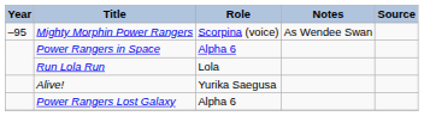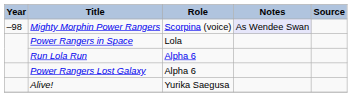Mighty Morphin Power Rangers | Year: –95 -> –98
Mighty Morphin Power Rangers | Notes: no background -> lavender background
Power Rangers in Space | Role: Alpha 6 -> Lola
Run Lola Run | Role: Lola -> Alpha 6
rows swapped: Power Rangers Lost Galaxy <-> Alive!
